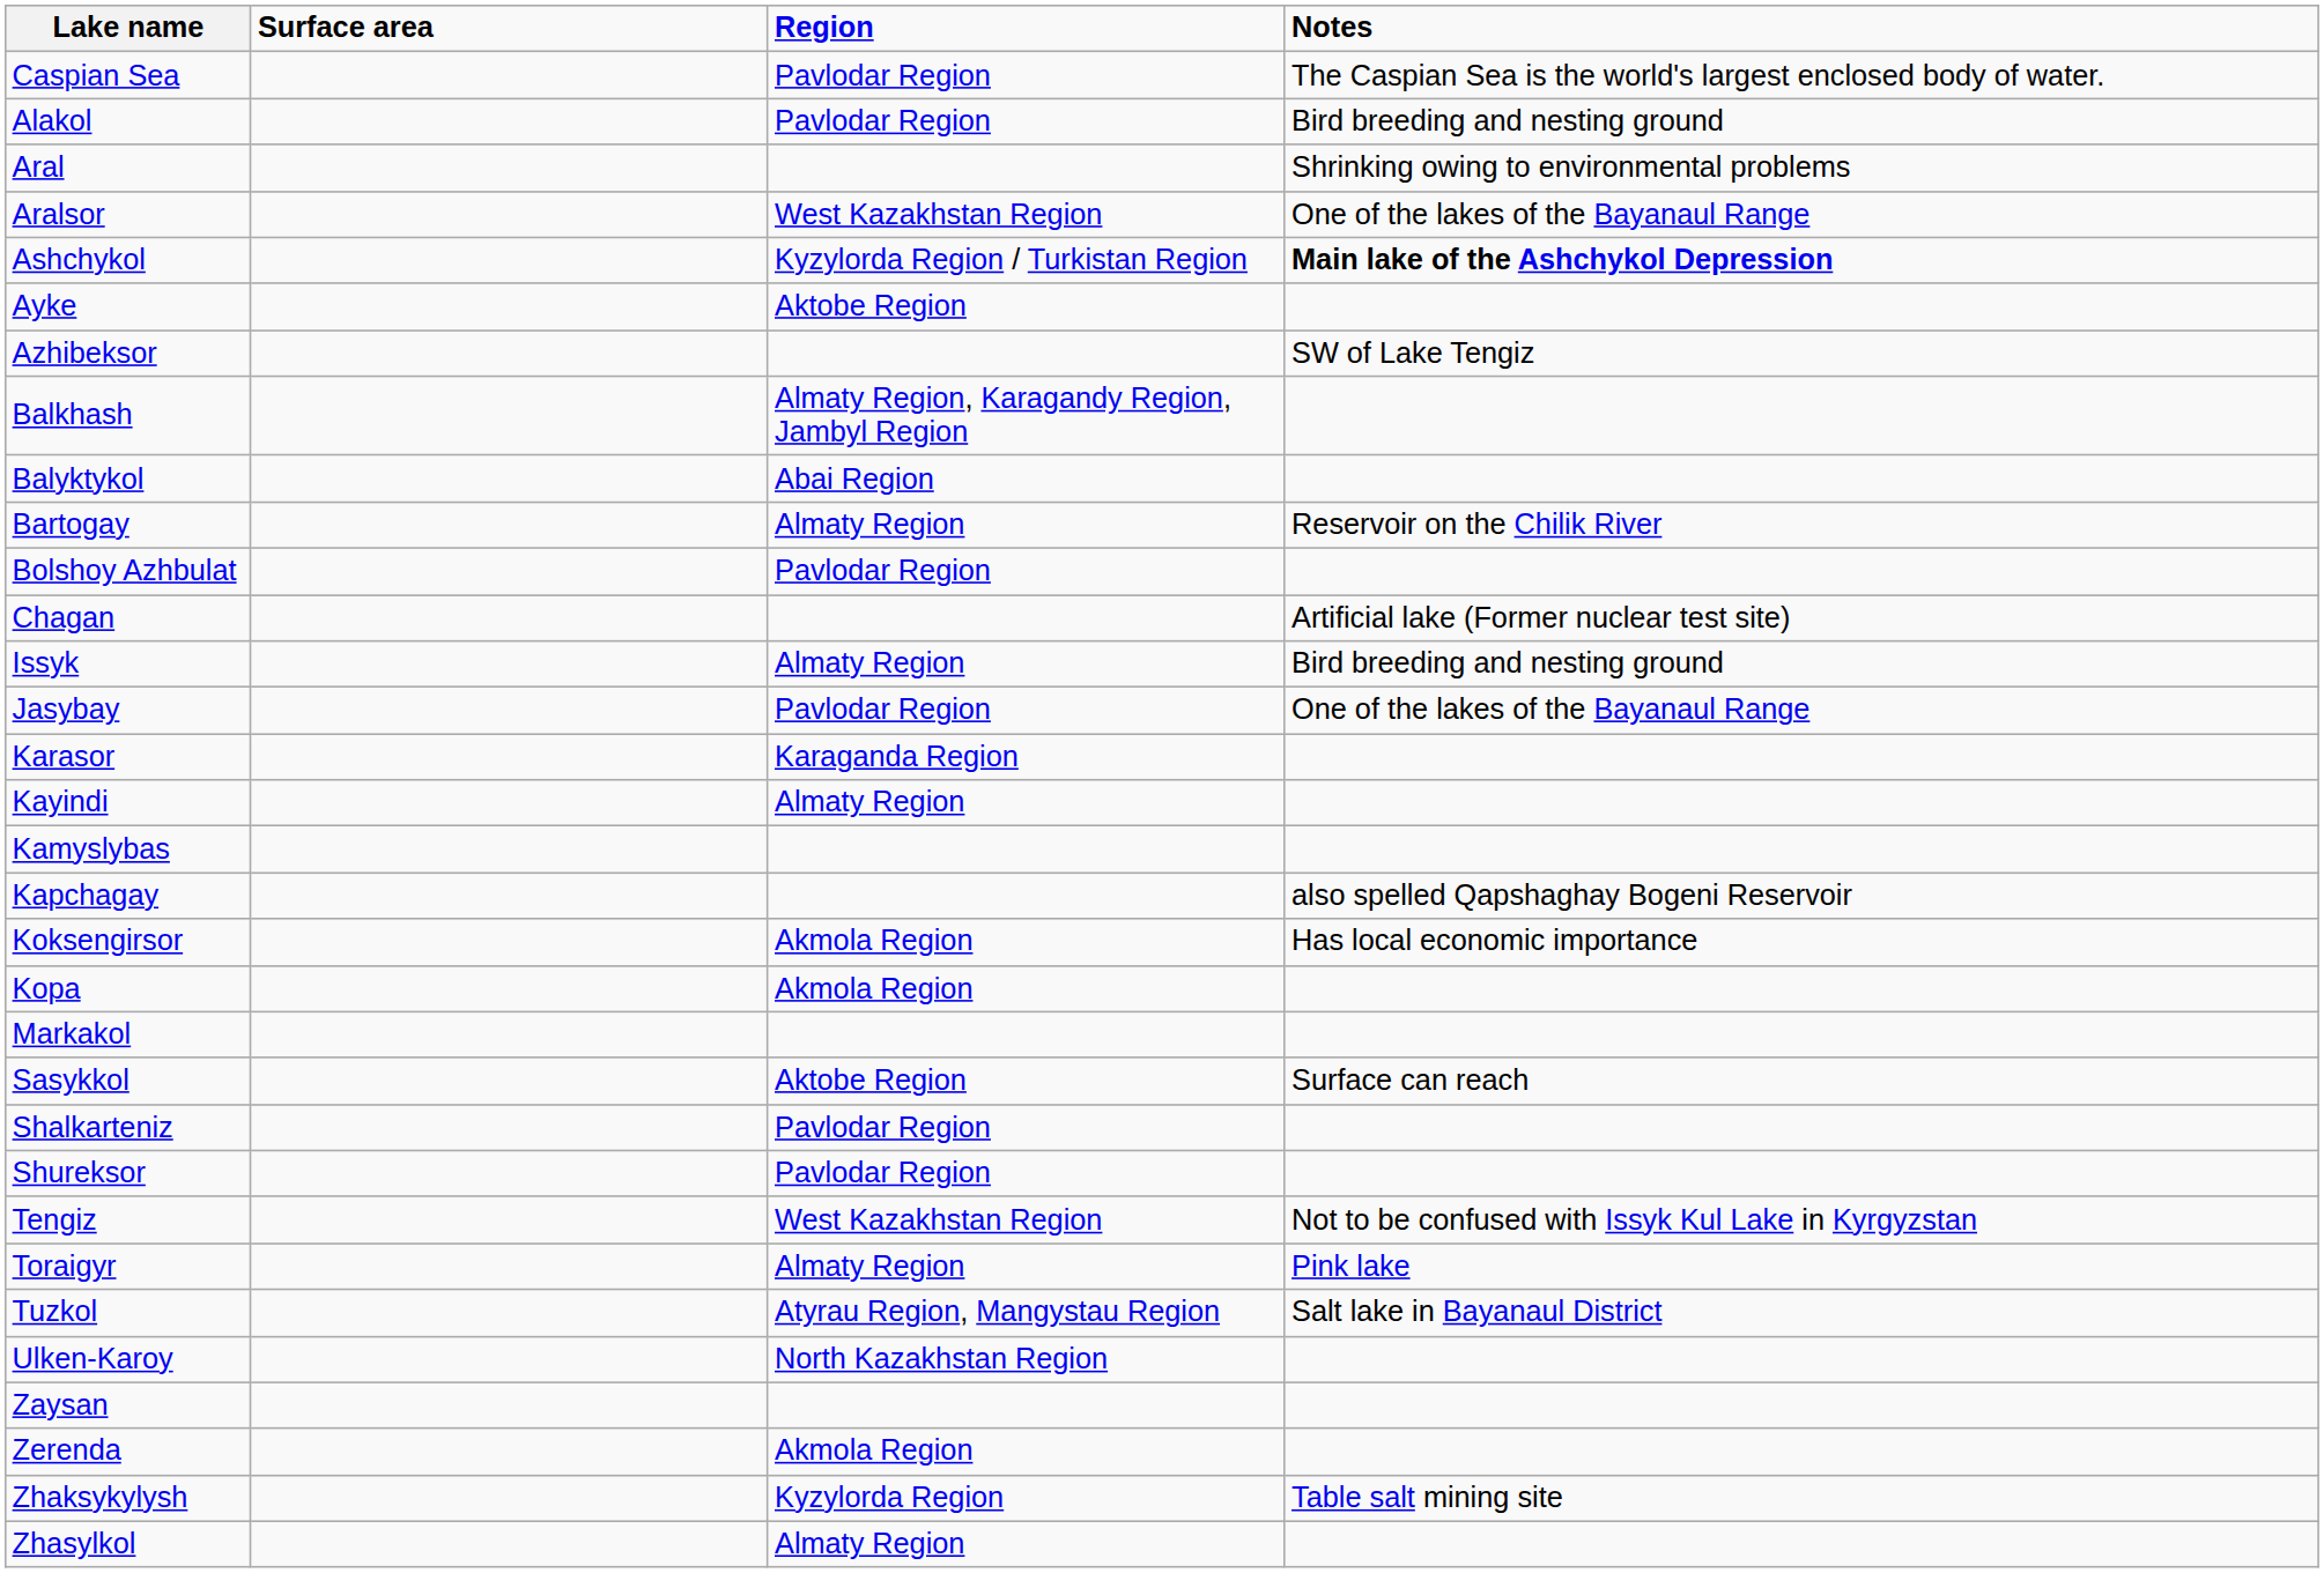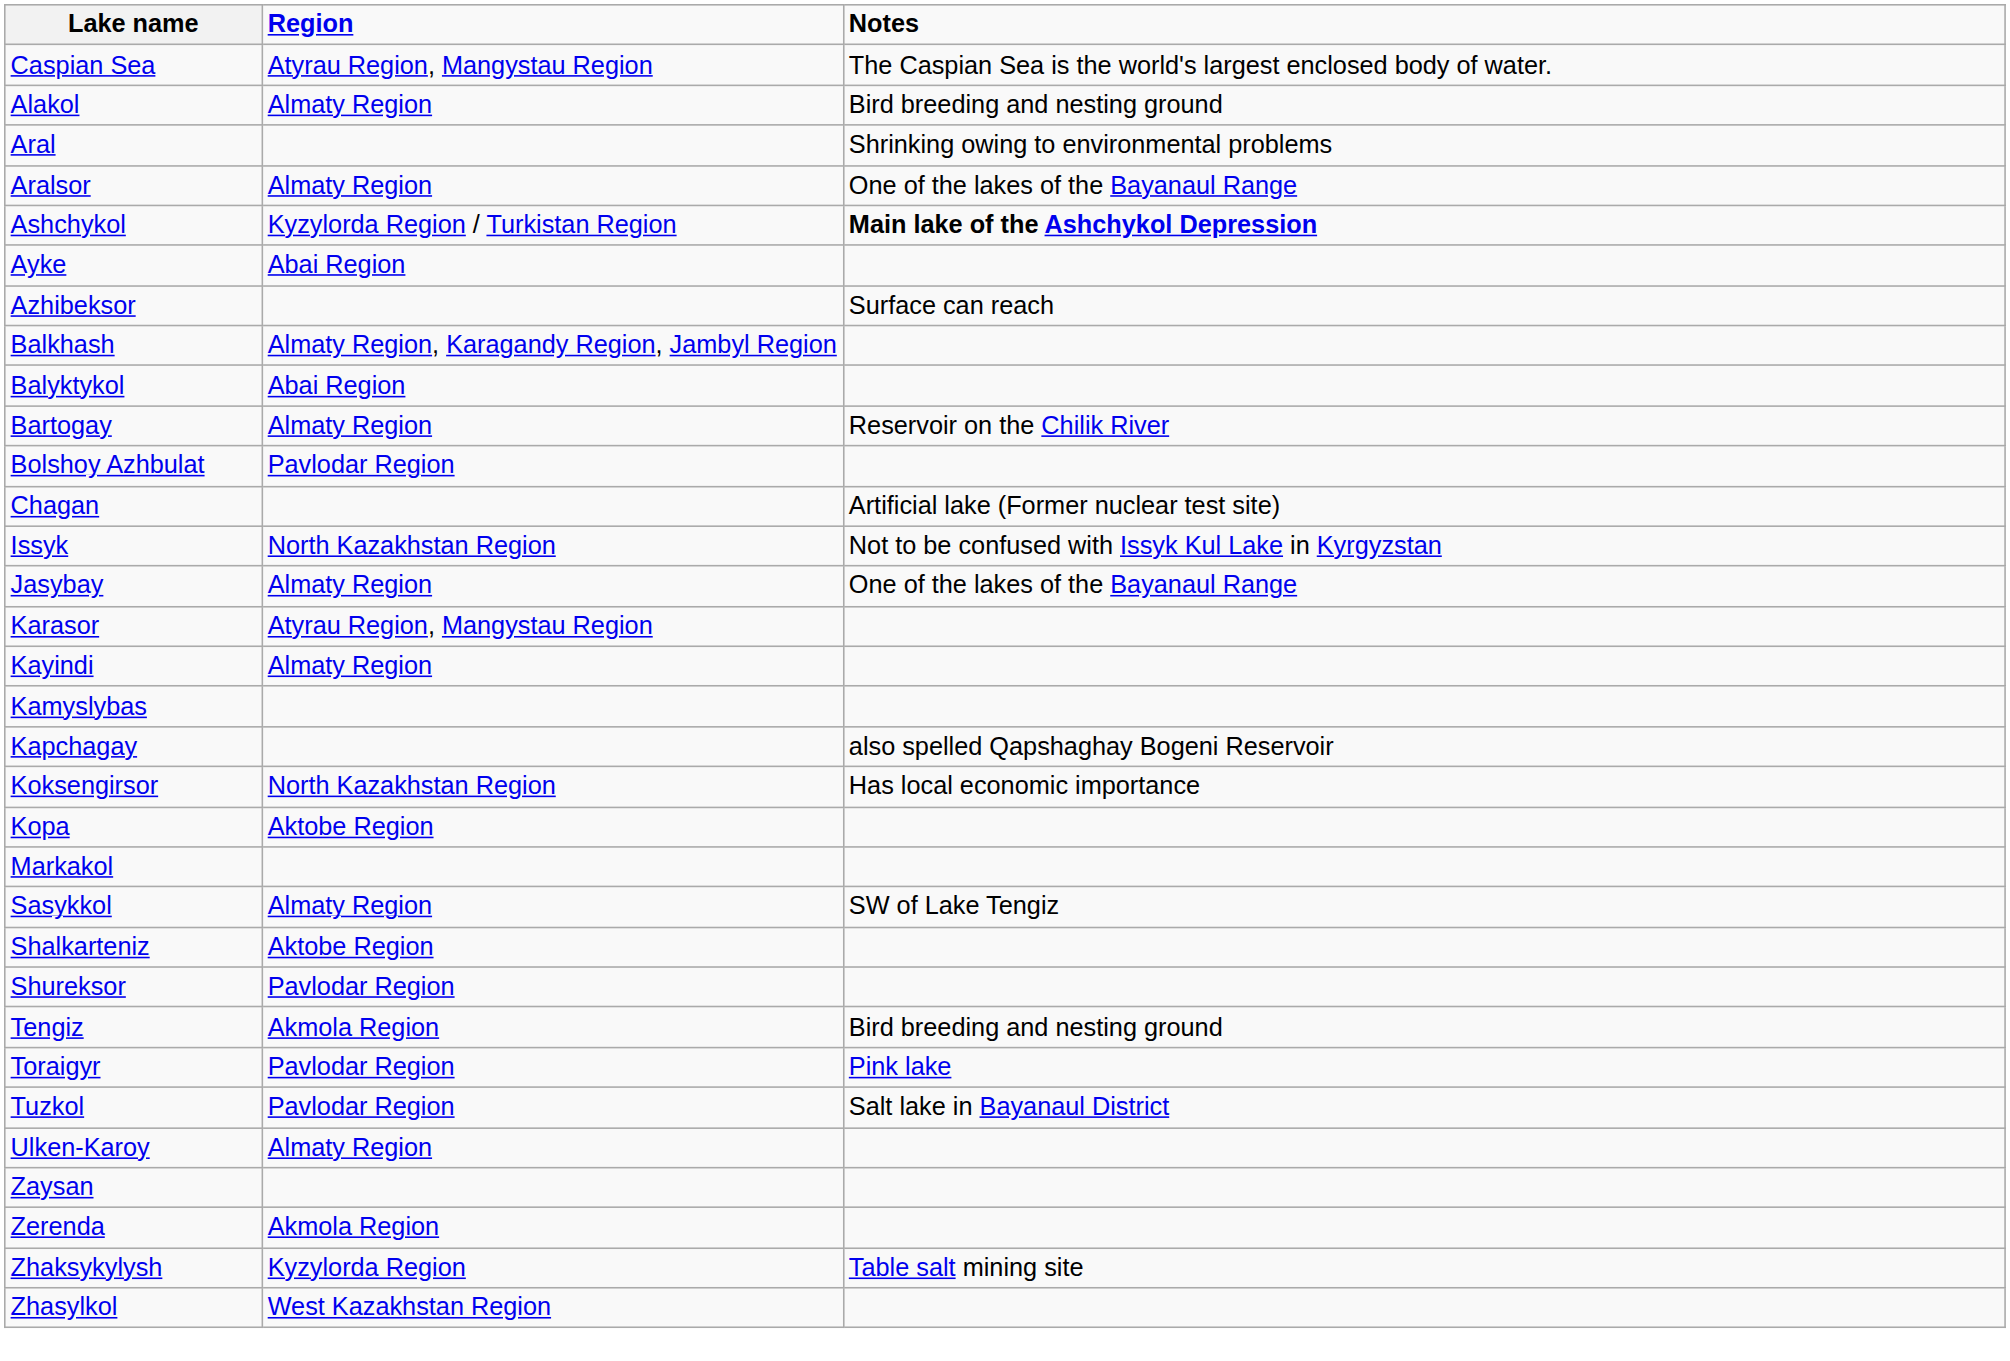- column: Surface area
Caspian Sea | Region: Pavlodar Region -> Atyrau Region, Mangystau Region
Alakol | Region: Pavlodar Region -> Almaty Region
Aralsor | Region: West Kazakhstan Region -> Almaty Region
Ayke | Region: Aktobe Region -> Abai Region
Azhibeksor | Notes: SW of Lake Tengiz -> Surface can reach
Issyk | Region: Almaty Region -> North Kazakhstan Region
Issyk | Notes: Bird breeding and nesting ground -> Not to be confused with Issyk Kul Lake in Kyrgyzstan
Jasybay | Region: Pavlodar Region -> Almaty Region
Karasor | Region: Karaganda Region -> Atyrau Region, Mangystau Region
Koksengirsor | Region: Akmola Region -> North Kazakhstan Region
Kopa | Region: Akmola Region -> Aktobe Region
Sasykkol | Region: Aktobe Region -> Almaty Region
Sasykkol | Notes: Surface can reach -> SW of Lake Tengiz
Shalkarteniz | Region: Pavlodar Region -> Aktobe Region
Tengiz | Region: West Kazakhstan Region -> Akmola Region
Tengiz | Notes: Not to be confused with Issyk Kul Lake in Kyrgyzstan -> Bird breeding and nesting ground
Toraigyr | Region: Almaty Region -> Pavlodar Region
Tuzkol | Region: Atyrau Region, Mangystau Region -> Pavlodar Region
Ulken-Karoy | Region: North Kazakhstan Region -> Almaty Region
Zhasylkol | Region: Almaty Region -> West Kazakhstan Region
